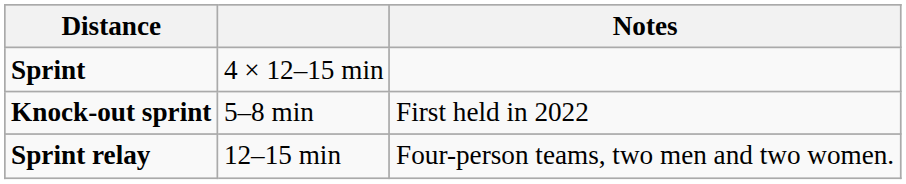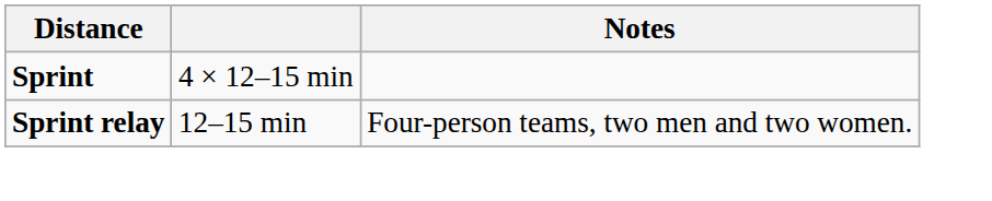- row: Knock-out sprint | 5–8 min | First held in 2022
